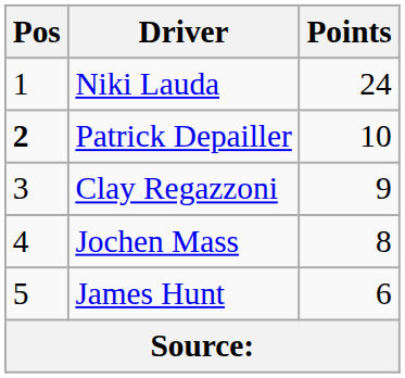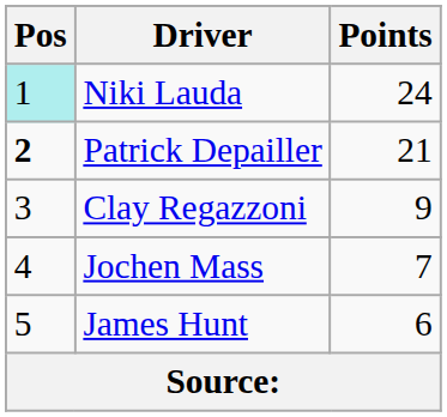Niki Lauda | Pos: no background -> paleturquoise background
Patrick Depailler | Points: 10 -> 21
Jochen Mass | Points: 8 -> 7
